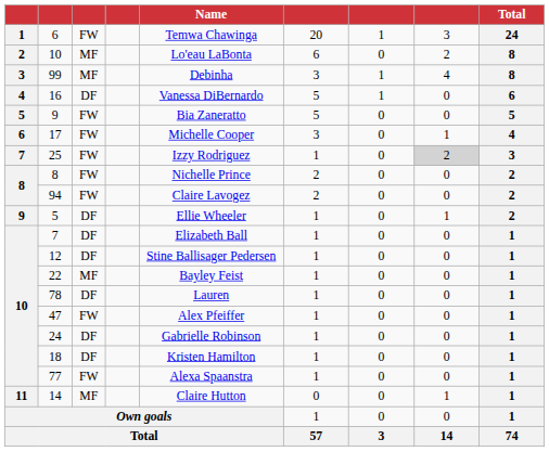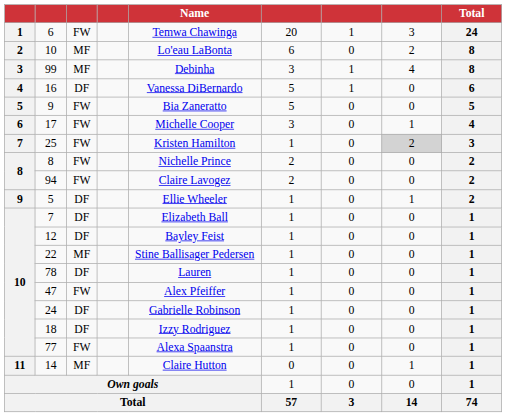25 | Name: Izzy Rodriguez -> Kristen Hamilton
12 | Name: Stine Ballisager Pedersen -> Bayley Feist
22 | Name: Bayley Feist -> Stine Ballisager Pedersen
18 | Name: Kristen Hamilton -> Izzy Rodriguez
